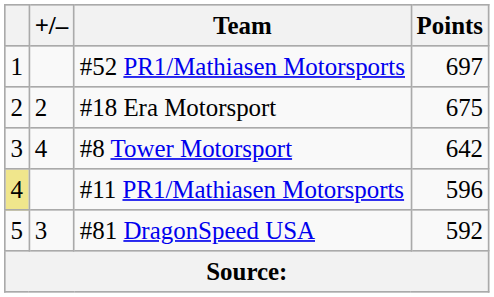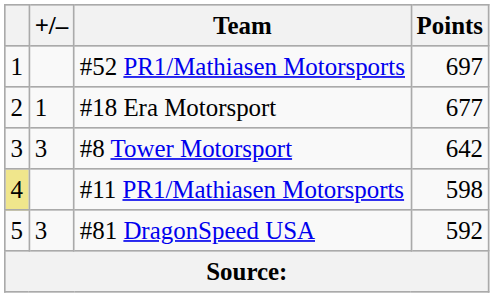#18 Era Motorsport | +/–: 2 -> 1
#18 Era Motorsport | Points: 675 -> 677
#8 Tower Motorsport | +/–: 4 -> 3
#11 PR1/Mathiasen Motorsports | Points: 596 -> 598
